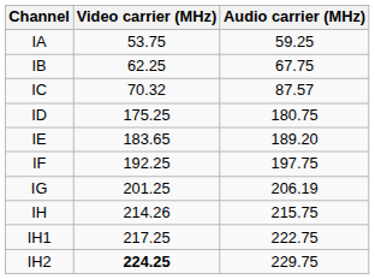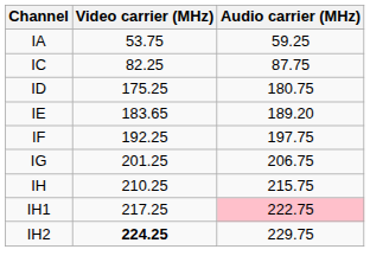- row: IB | 62.25 | 67.75
IC | Video carrier (MHz): 70.32 -> 82.25
IC | Audio carrier (MHz): 87.57 -> 87.75
IG | Audio carrier (MHz): 206.19 -> 206.75
IH | Video carrier (MHz): 214.26 -> 210.25
IH1 | Audio carrier (MHz): no background -> pink background
